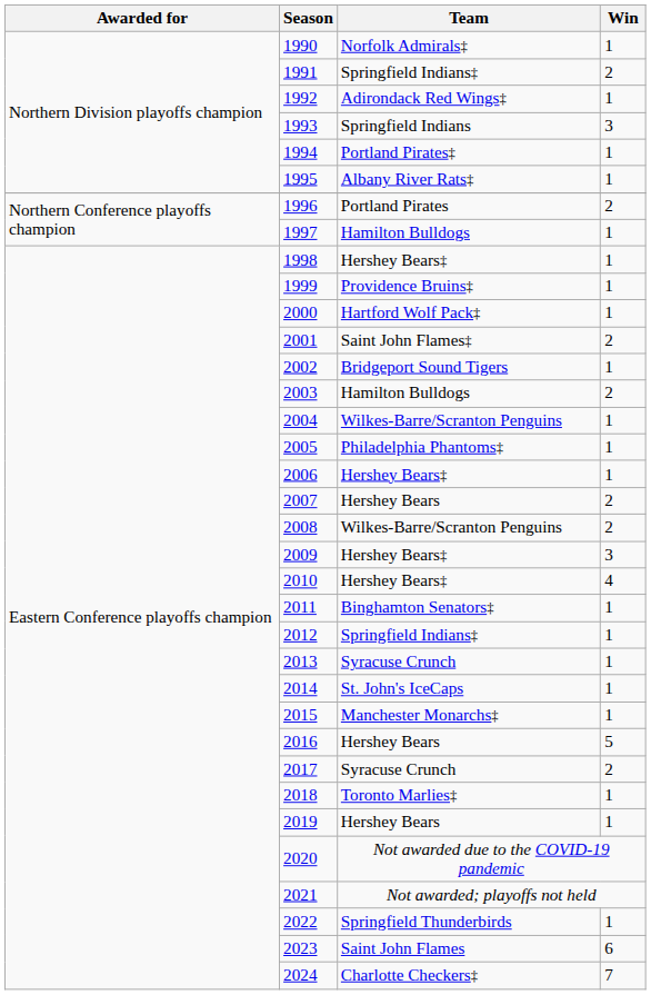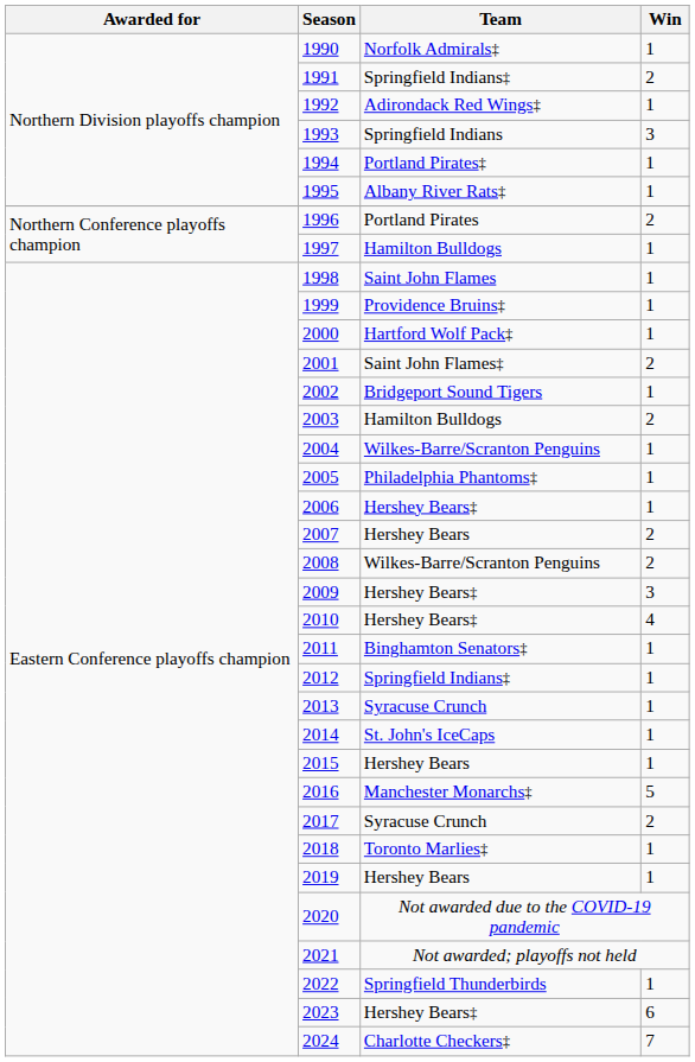1998 | Team: Hershey Bears‡ -> Saint John Flames
2015 | Team: Manchester Monarchs‡ -> Hershey Bears
2016 | Team: Hershey Bears -> Manchester Monarchs‡
2023 | Team: Saint John Flames -> Hershey Bears‡
